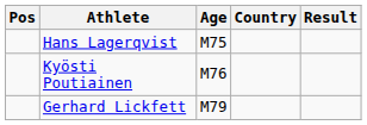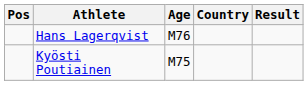Hans Lagerqvist | Age: M75 -> M76
Kyösti Poutiainen | Age: M76 -> M75
- row: Gerhard Lickfett | M79
